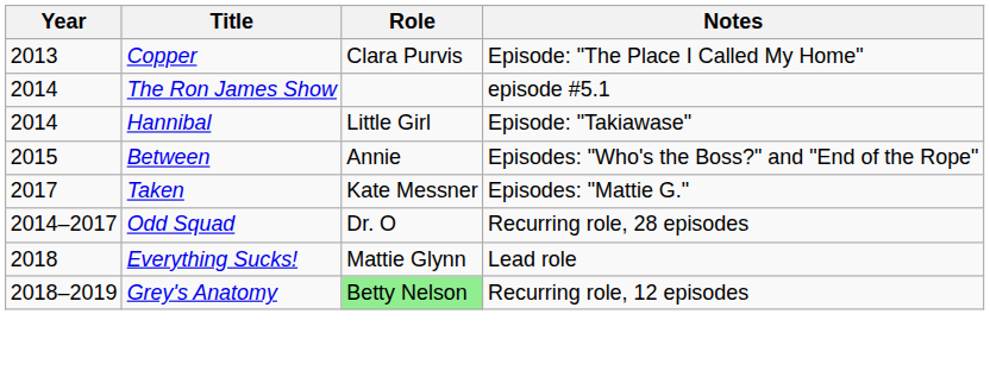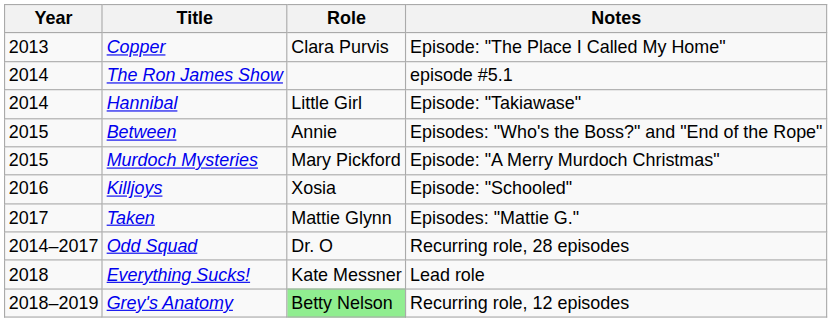+ row: 2015 | Murdoch Mysteries | Mary Pickford | Episode: "A Merry Murdoch Christmas"
+ row: 2016 | Killjoys | Xosia | Episode: "Schooled"
Taken | Role: Kate Messner -> Mattie Glynn
Everything Sucks! | Role: Mattie Glynn -> Kate Messner
